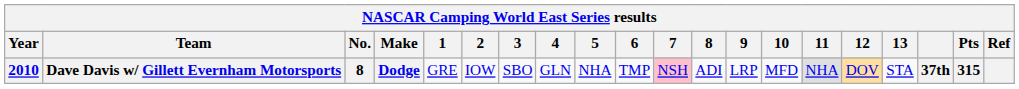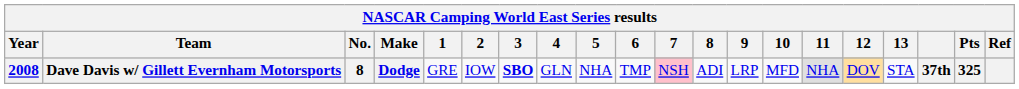Dave Davis w/ Gillett Evernham Motorsports | Year: 2010 -> 2008
Dave Davis w/ Gillett Evernham Motorsports | 3: normal -> bold
Dave Davis w/ Gillett Evernham Motorsports | Pts: 315 -> 325
